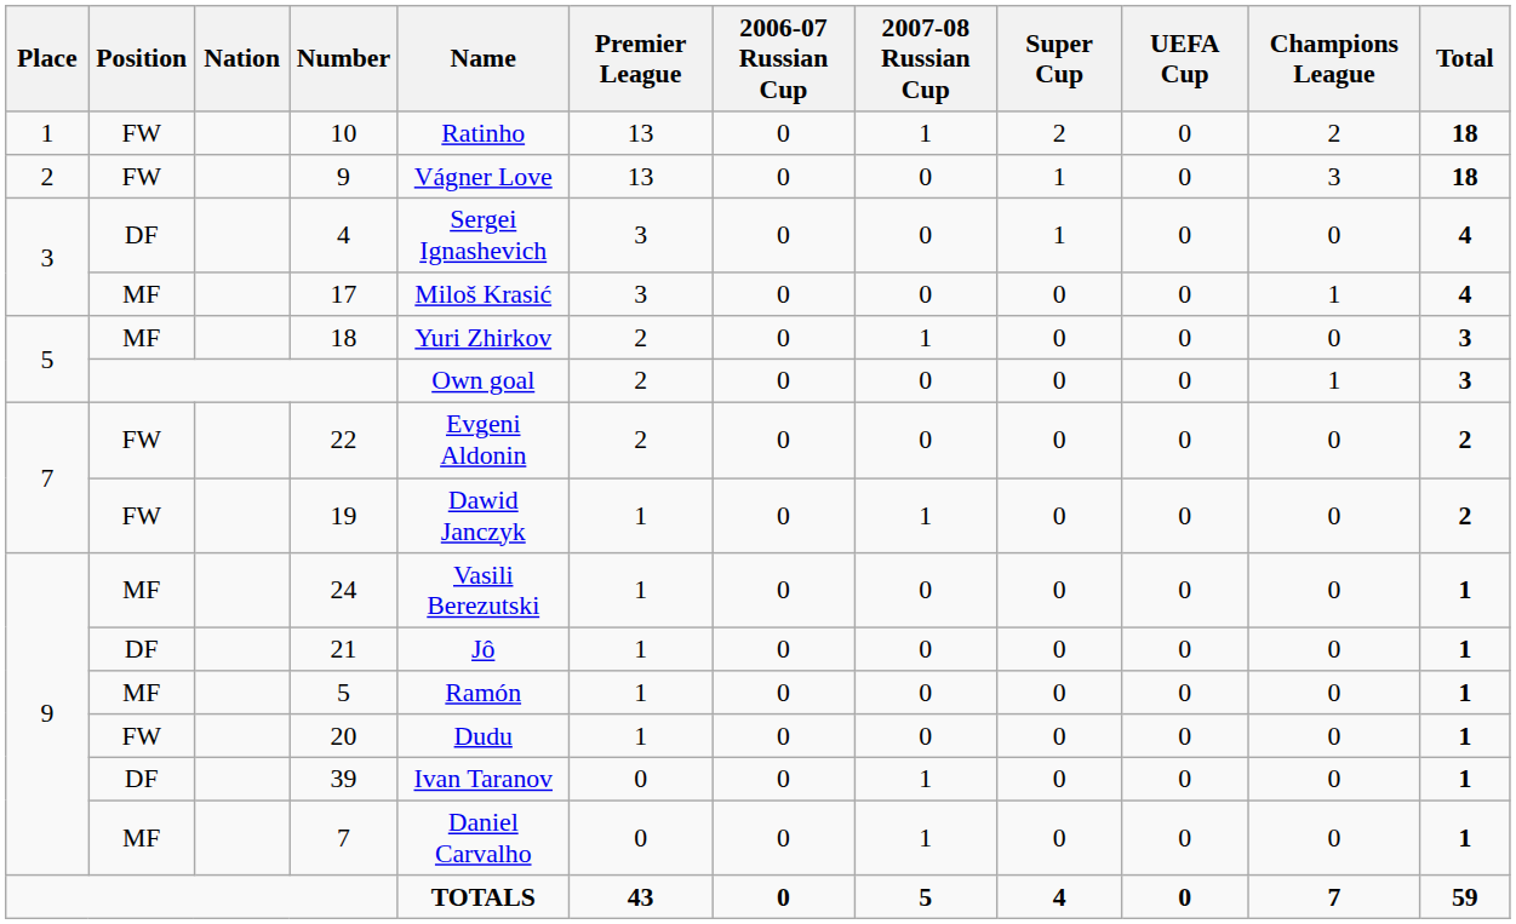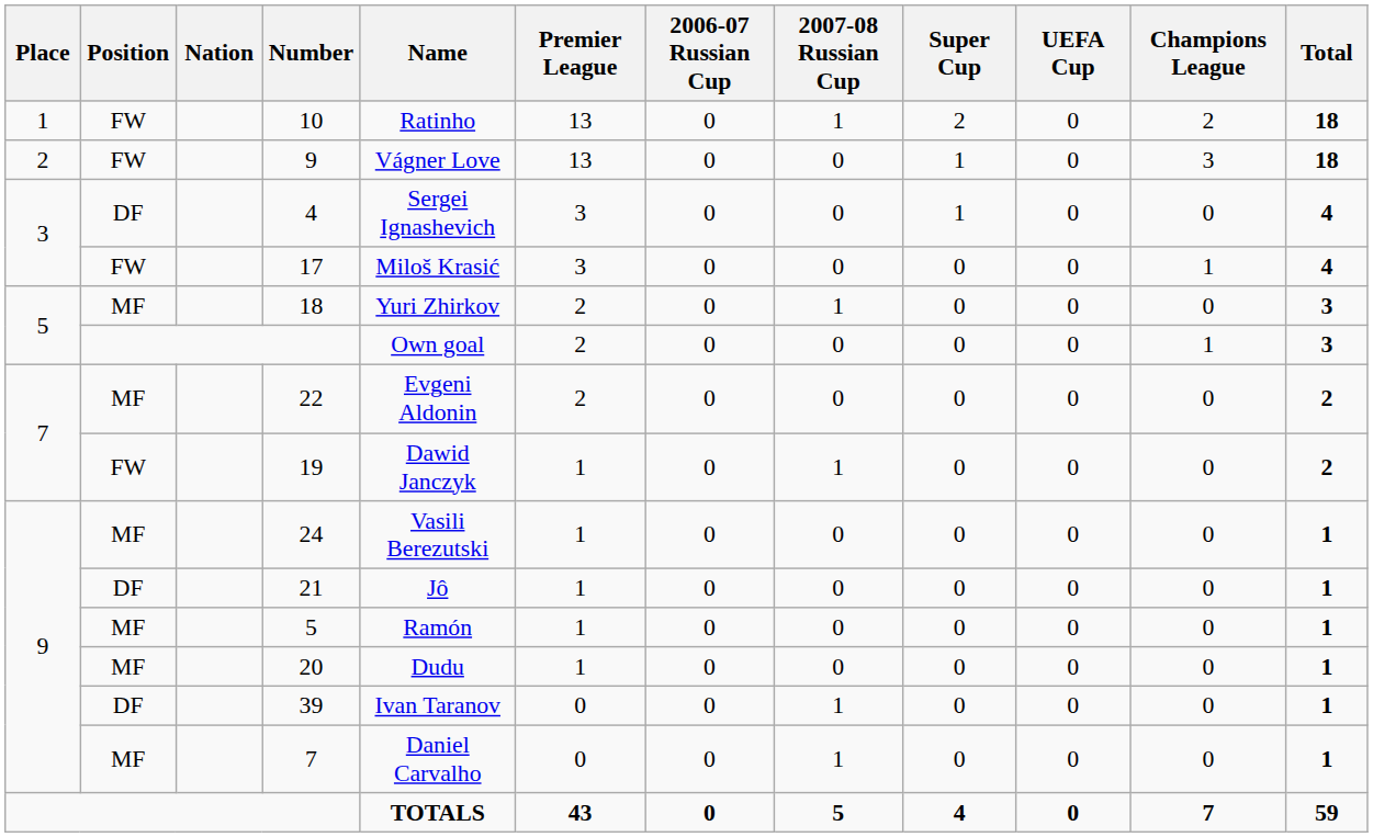17 | Position: MF -> FW
22 | Position: FW -> MF
20 | Position: FW -> MF
